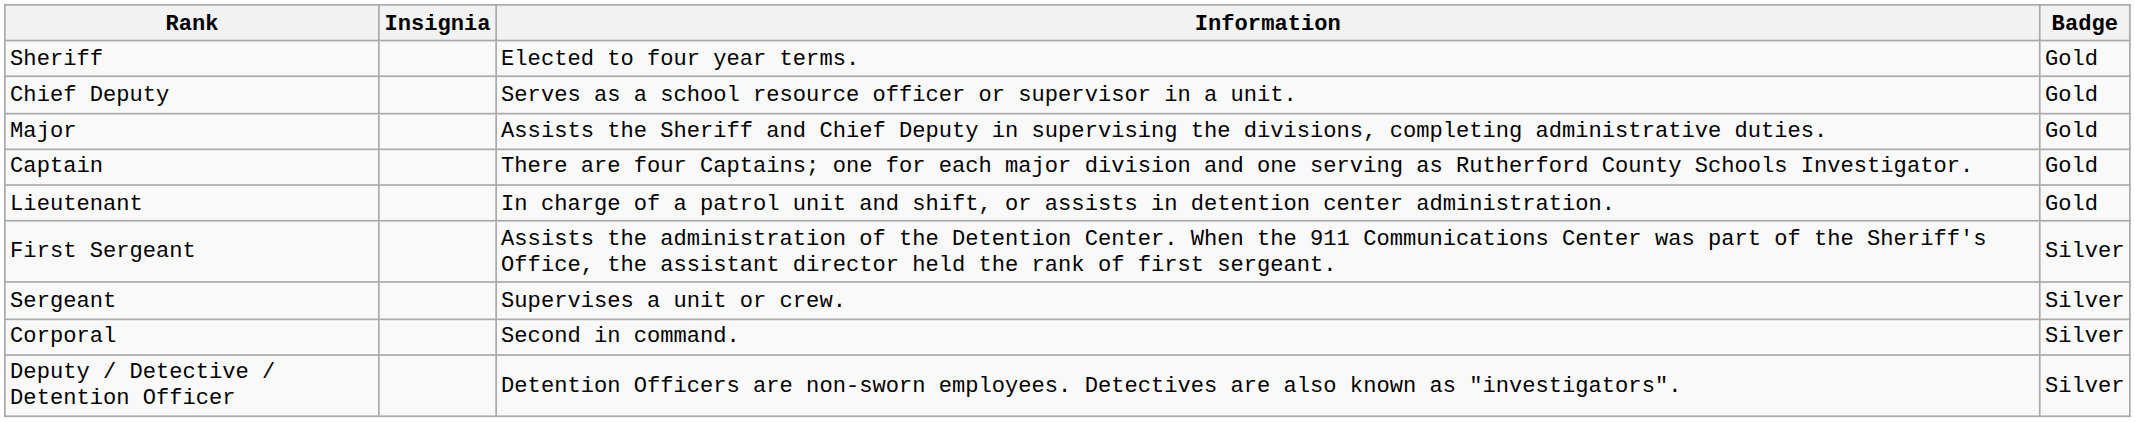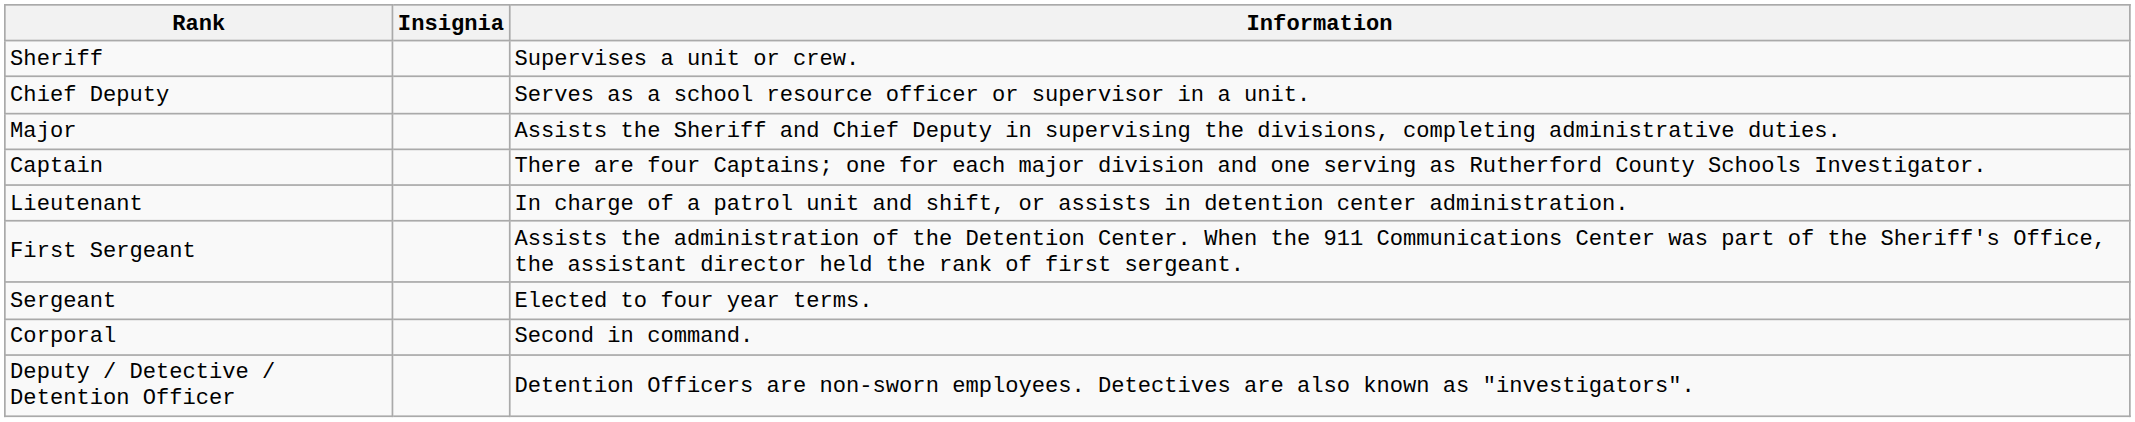- column: Badge | Gold | Gold | Gold | Gold | Gold | Silver | Silver | Silver | Silver
Sheriff | Information: Elected to four year terms. -> Supervises a unit or crew.
Sergeant | Information: Supervises a unit or crew. -> Elected to four year terms.
